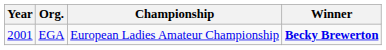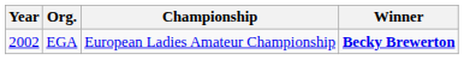EGA | Year: 2001 -> 2002
